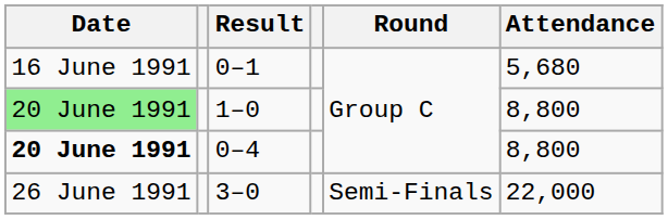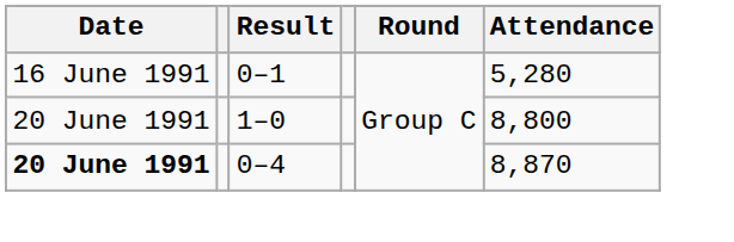0–1 | Attendance: 5,680 -> 5,280
1–0 | Date: lightgreen background -> no background
0–4 | Attendance: 8,800 -> 8,870
- row: 26 June 1991 | 3–0 | Semi-Finals | 22,000
